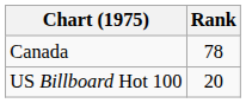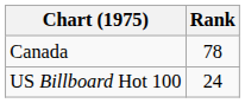US Billboard Hot 100 | Rank: 20 -> 24
